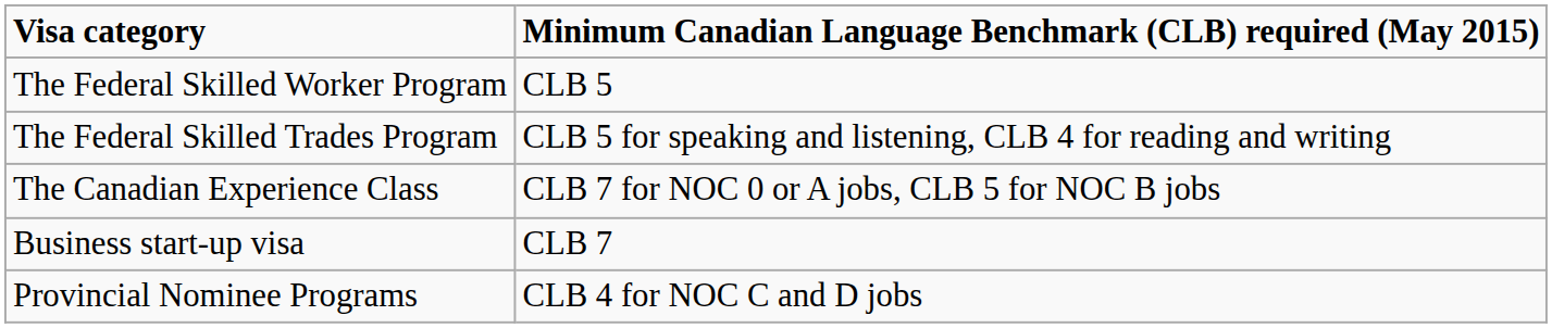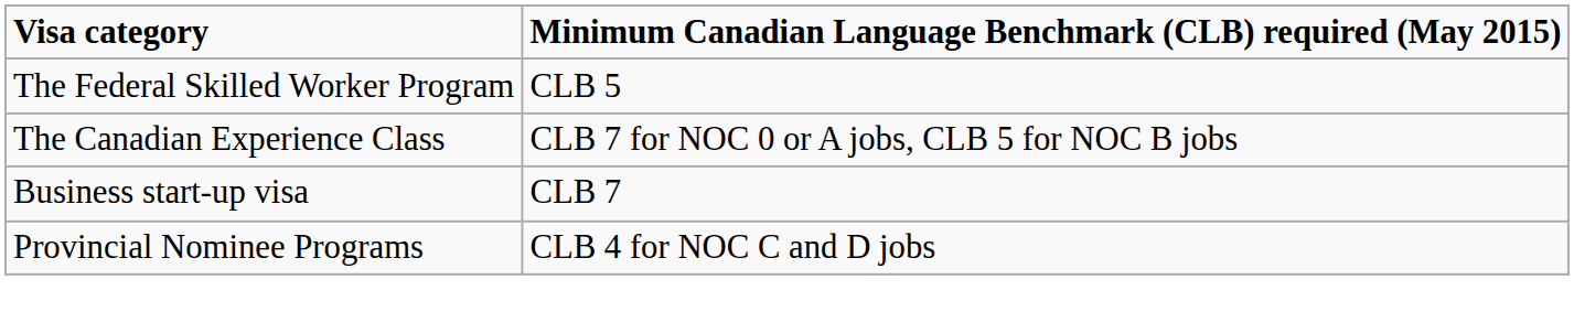- row: The Federal Skilled Trades Program | CLB 5 for speaking and listening, CLB 4 for reading and writing
